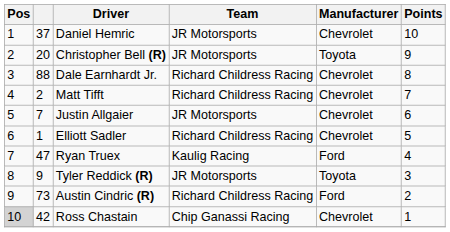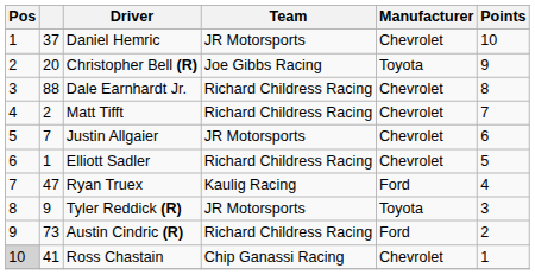Christopher Bell (R) | Team: JR Motorsports -> Joe Gibbs Racing
Ross Chastain | column 2: 42 -> 41
